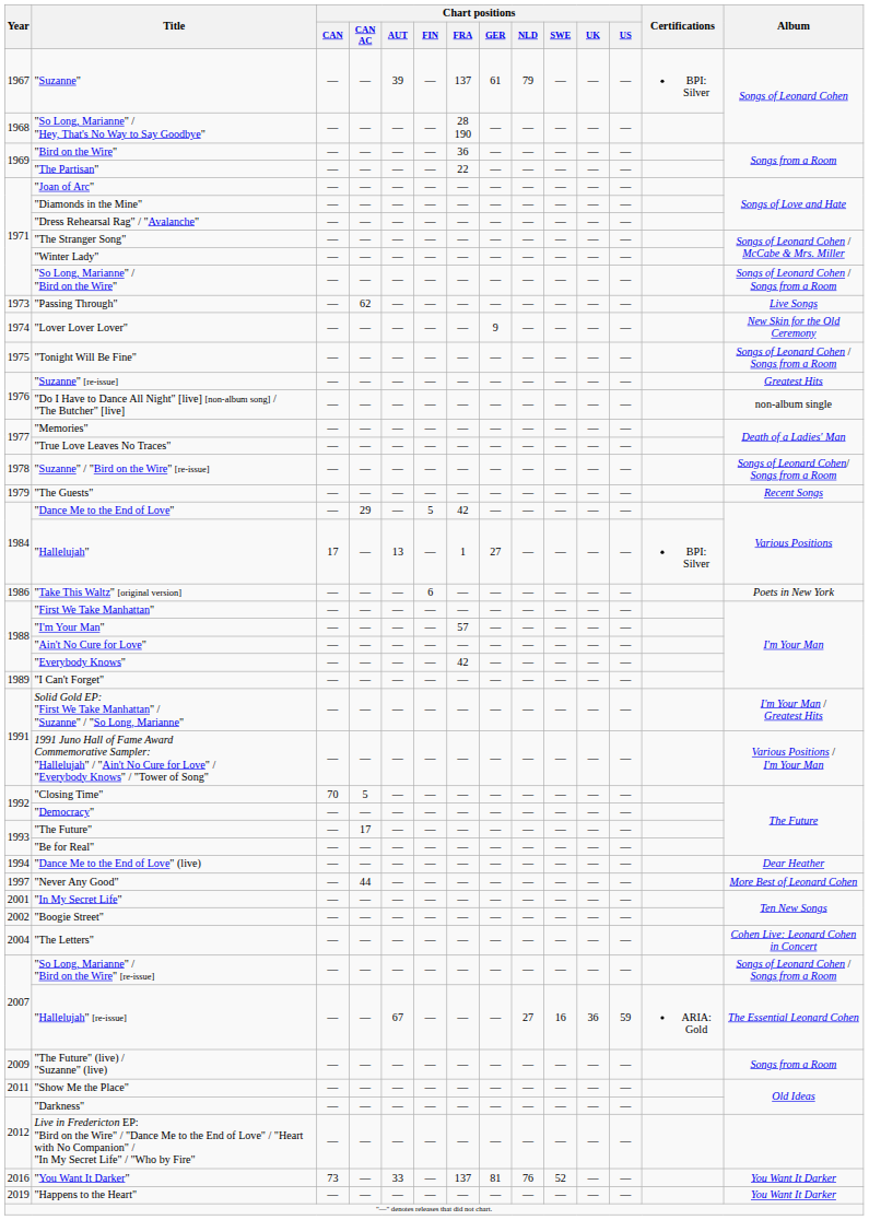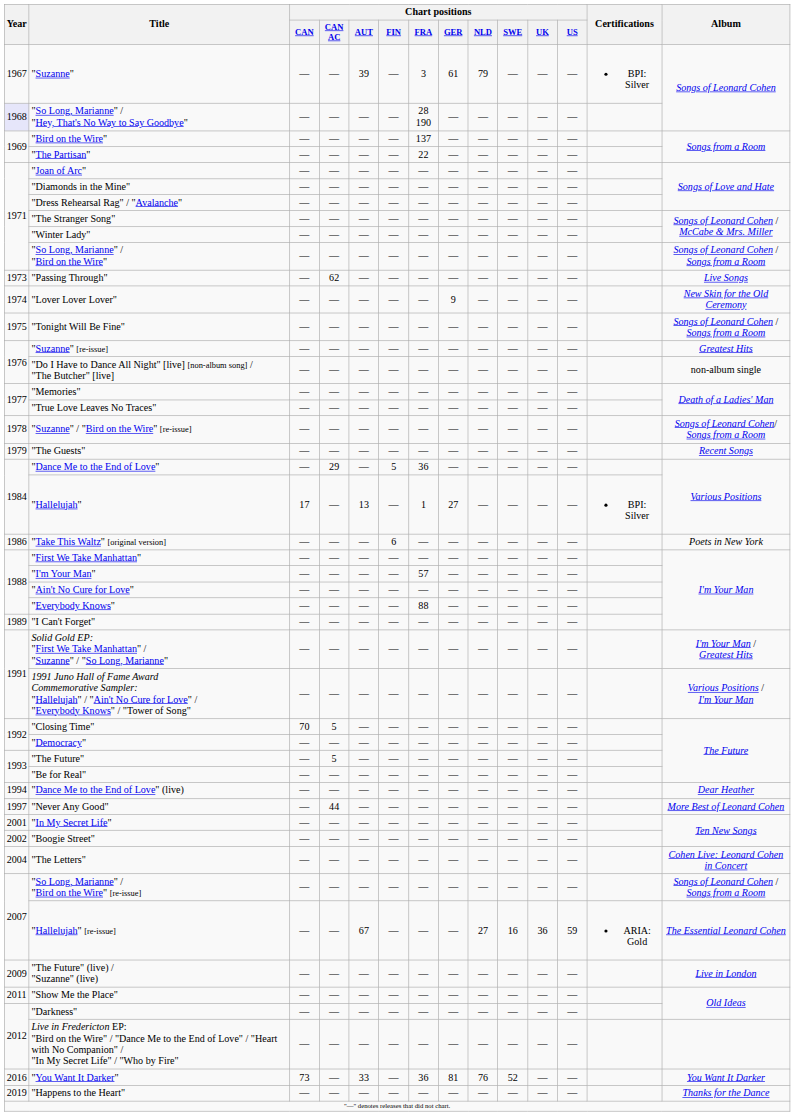"Suzanne" | Chart positions / FRA: 137 -> 3
"So Long, Marianne" / "Hey, That's No Way to Say Goodbye" | Year: no background -> lavender background
"Bird on the Wire" | Chart positions / FRA: 36 -> 137
"Dance Me to the End of Love" | Chart positions / FRA: 42 -> 36
"Everybody Knows" | Chart positions / FRA: 42 -> 88
"The Future" | Chart positions / CAN AC: 17 -> 5
"The Future" (live) / "Suzanne" (live) | Album: Songs from a Room -> Live in London
"You Want It Darker" | Chart positions / FRA: 137 -> 36
"Happens to the Heart" | Album: You Want It Darker -> Thanks for the Dance
